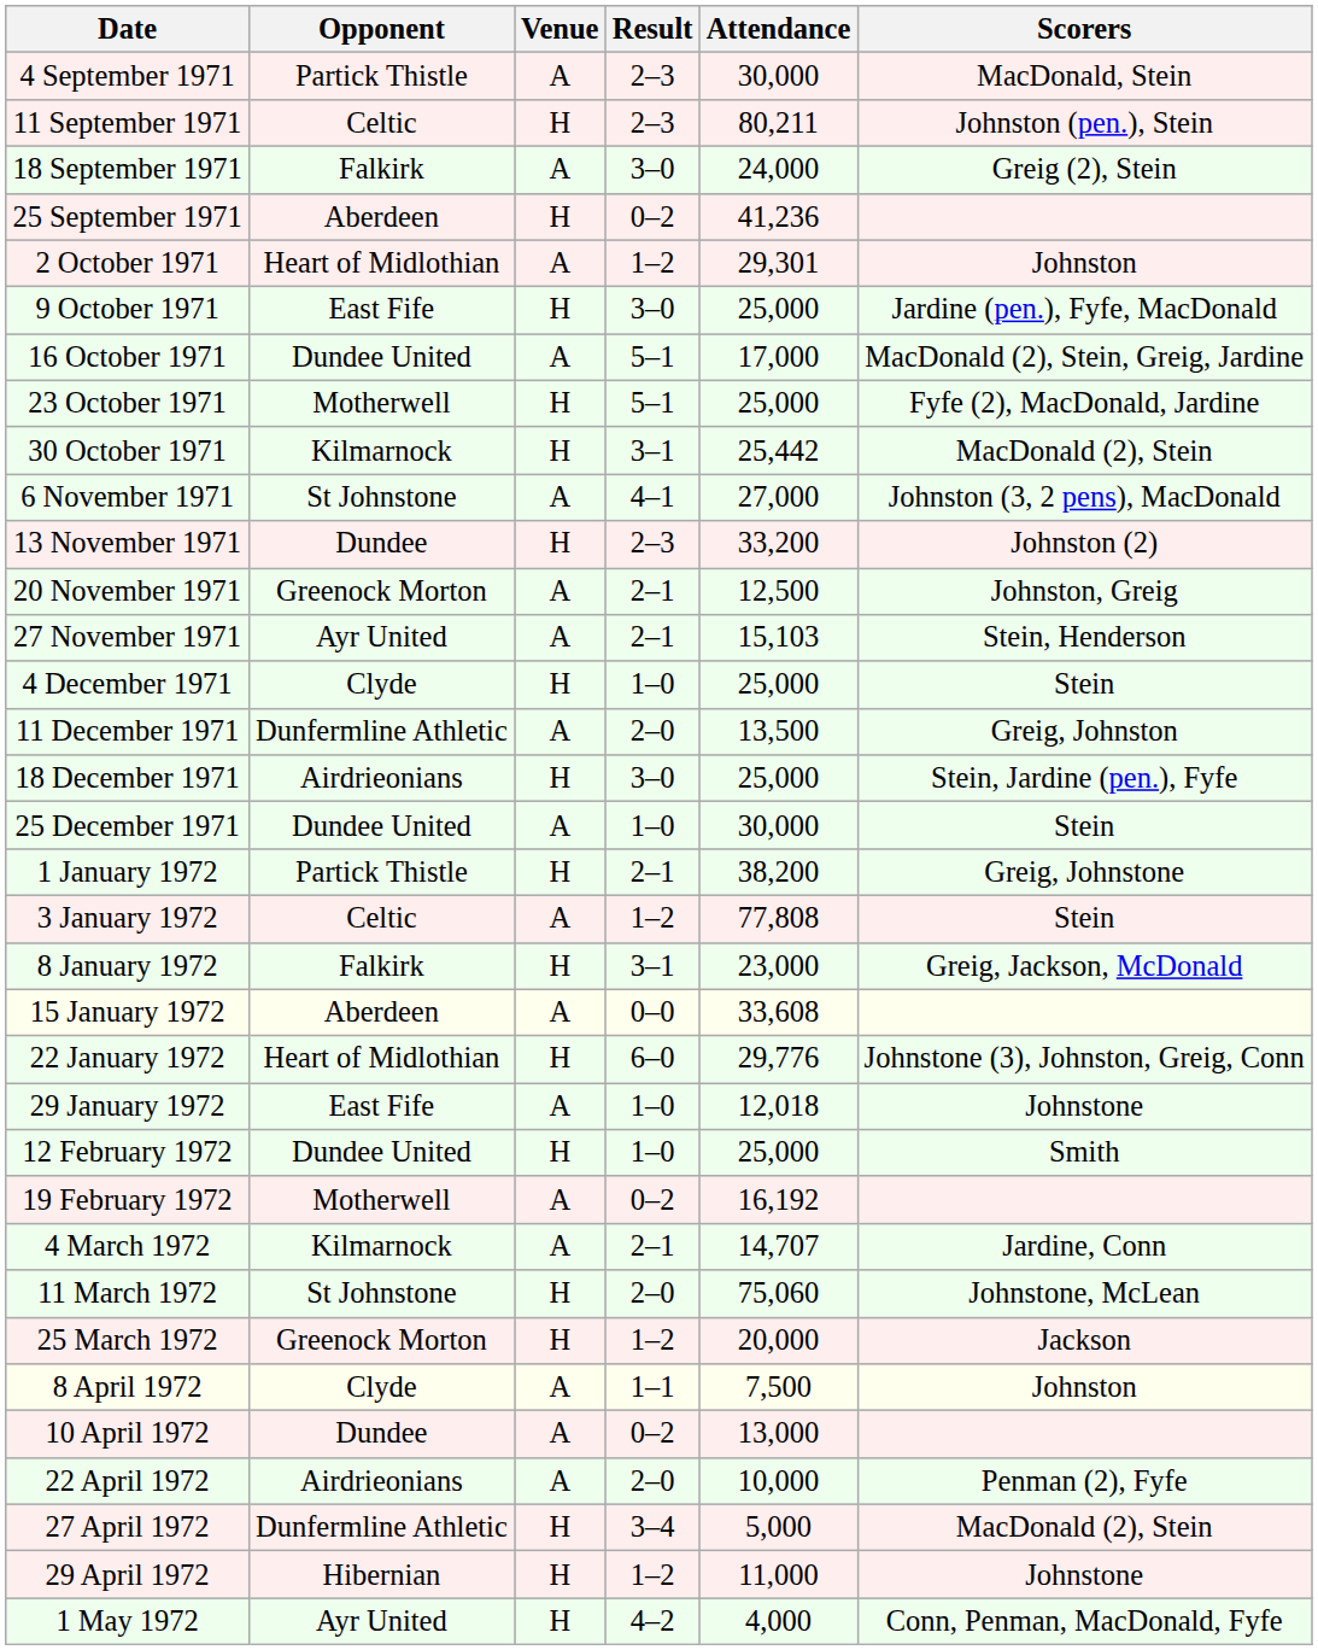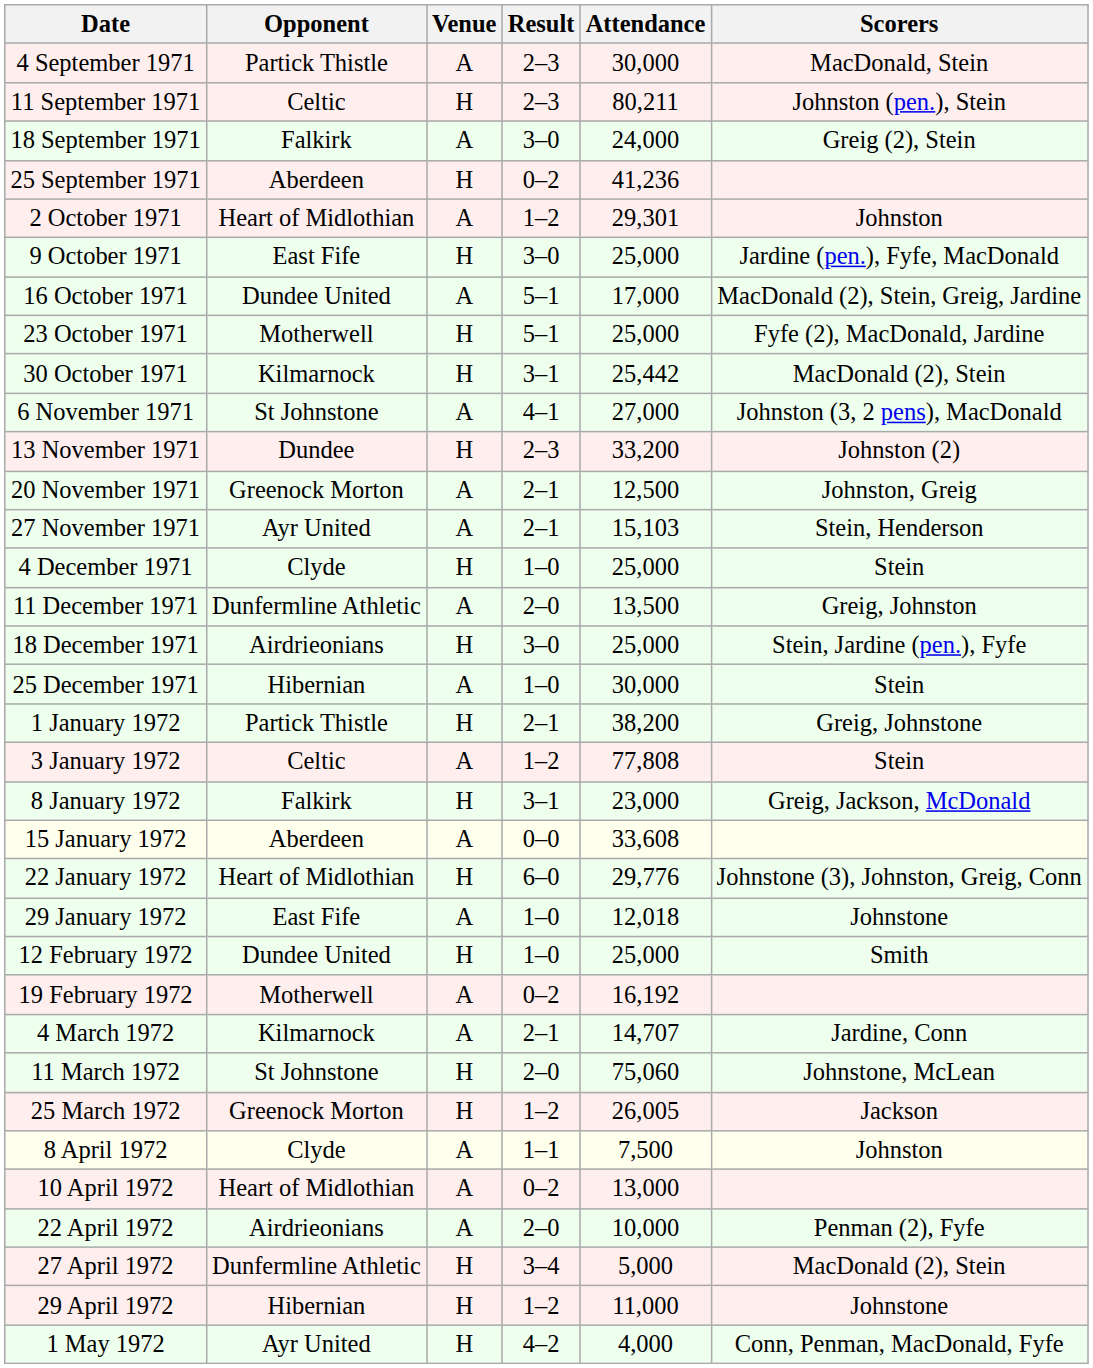25 December 1971 | Opponent: Dundee United -> Hibernian
25 March 1972 | Attendance: 20,000 -> 26,005
10 April 1972 | Opponent: Dundee -> Heart of Midlothian
